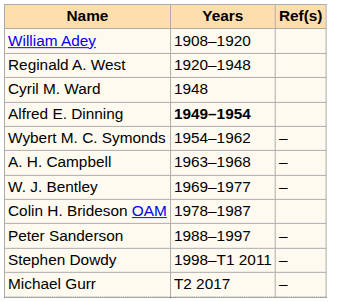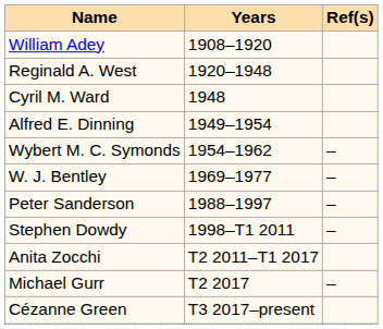Alfred E. Dinning | Years: bold -> normal
- row: A. H. Campbell | 1963–1968 | –
- row: Colin H. Brideson OAM | 1978–1987
+ row: Anita Zocchi | T2 2011–T1 2017
+ row: Cézanne Green | T3 2017–present
